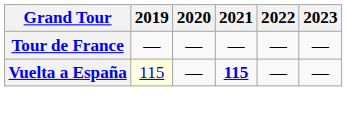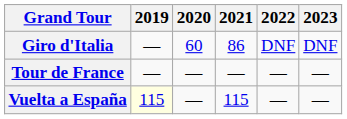+ row: Giro d'Italia | — | 60 | 86 | DNF | DNF
Vuelta a España | 2021: bold -> normal
